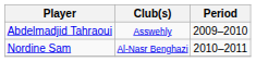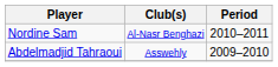rows swapped: Abdelmadjid Tahraoui <-> Nordine Sam
